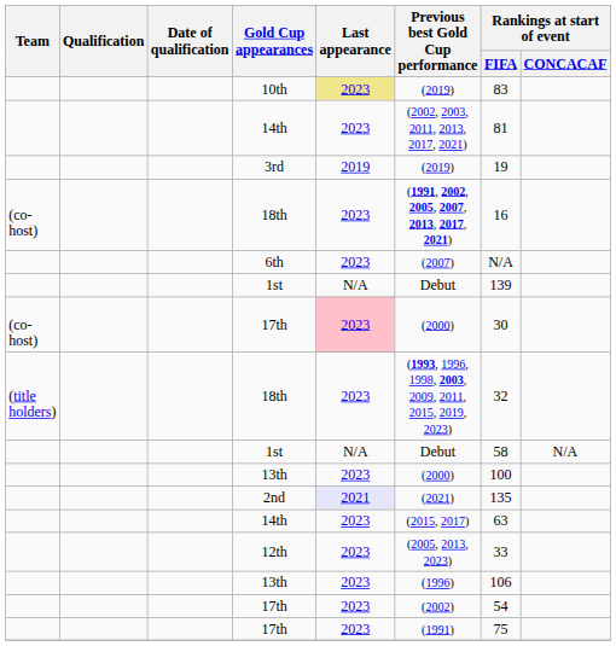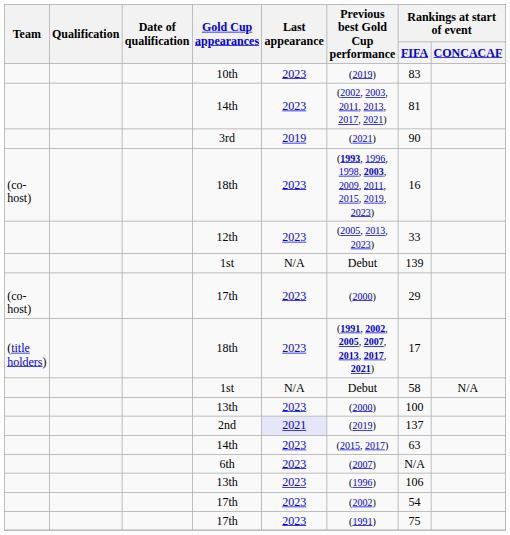10th | Last appearance: khaki background -> no background
3rd | Previous best Gold Cup performance: (2019) -> (2021)
3rd | Rankings at start of event / FIFA: 19 -> 90
(co-host) / 18th | Previous best Gold Cup performance: (1991, 2002, 2005, 2007, 2013, 2017, 2021) -> (1993, 1996, 1998, 2003, 2009, 2011, 2015, 2019, 2023)
rows swapped: 12th <-> 6th
(co-host) / 17th | Last appearance: pink background -> no background
(co-host) / 17th | Rankings at start of event / FIFA: 30 -> 29
(title holders) / 18th | Previous best Gold Cup performance: (1993, 1996, 1998, 2003, 2009, 2011, 2015, 2019, 2023) -> (1991, 2002, 2005, 2007, 2013, 2017, 2021)
(title holders) / 18th | Rankings at start of event / FIFA: 32 -> 17
2nd | Previous best Gold Cup performance: (2021) -> (2019)
2nd | Rankings at start of event / FIFA: 135 -> 137
